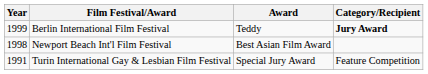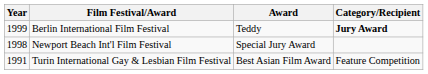Newport Beach Int'l Film Festival | Award: Best Asian Film Award -> Special Jury Award
Turin International Gay & Lesbian Film Festival | Award: Special Jury Award -> Best Asian Film Award
